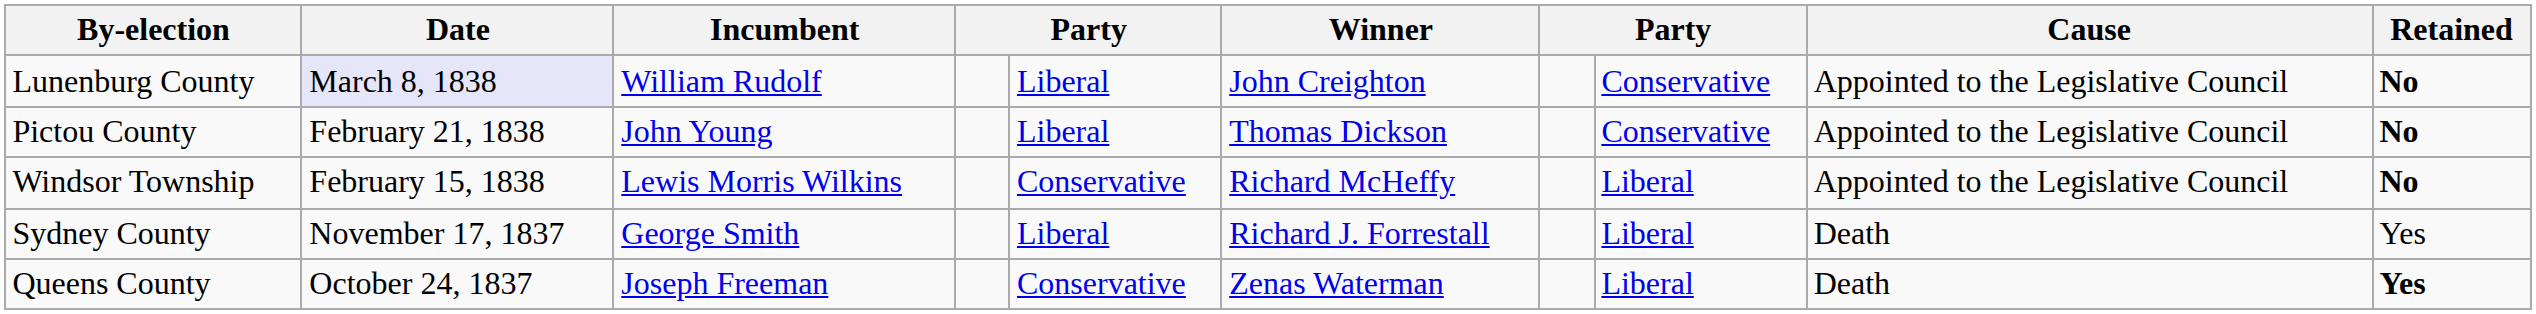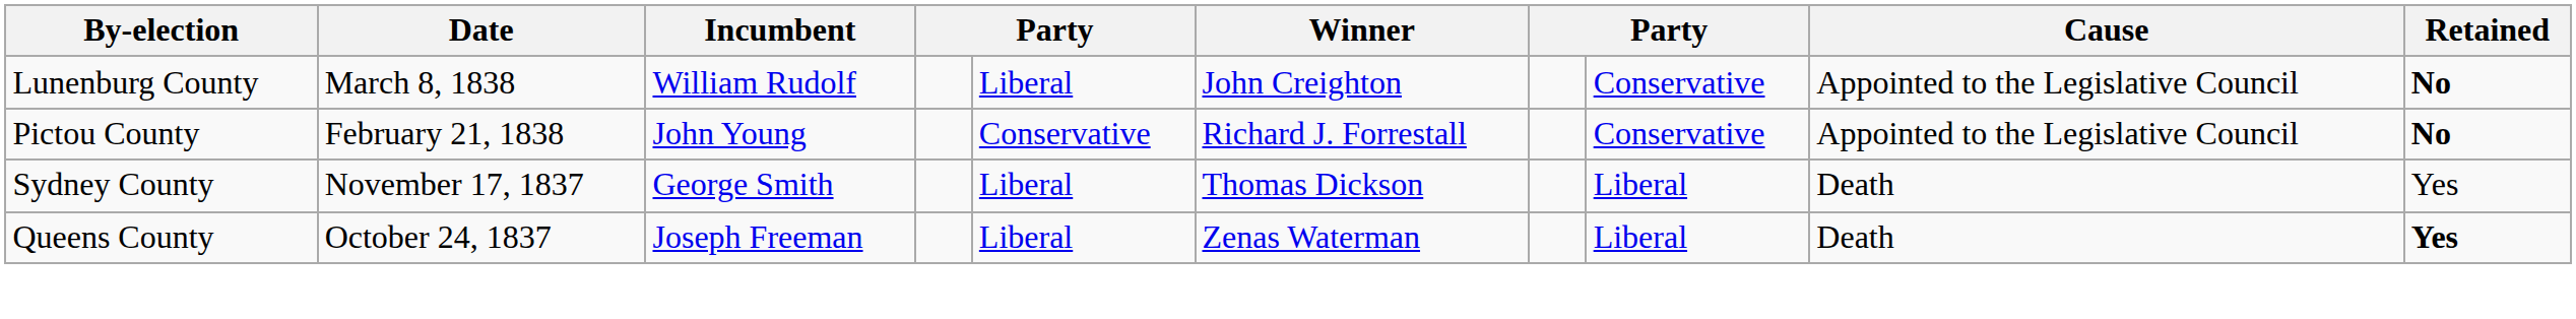Lunenburg County | Date: lavender background -> no background
Pictou County | column 5: Liberal -> Conservative
Pictou County | Winner: Thomas Dickson -> Richard J. Forrestall
- row: Windsor Township | February 15, 1838 | Lewis Morris Wilkins | Conservative | Richard McHeffy | Liberal | Appointed to the Legislative Council | No
Sydney County | Winner: Richard J. Forrestall -> Thomas Dickson
Queens County | column 5: Conservative -> Liberal
